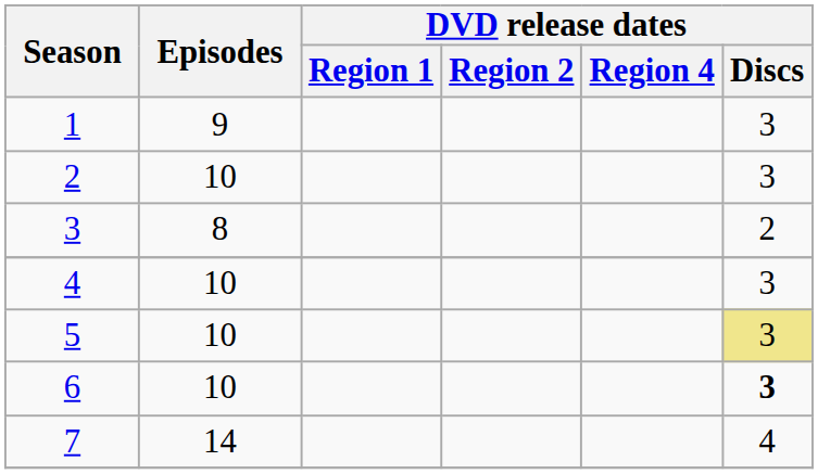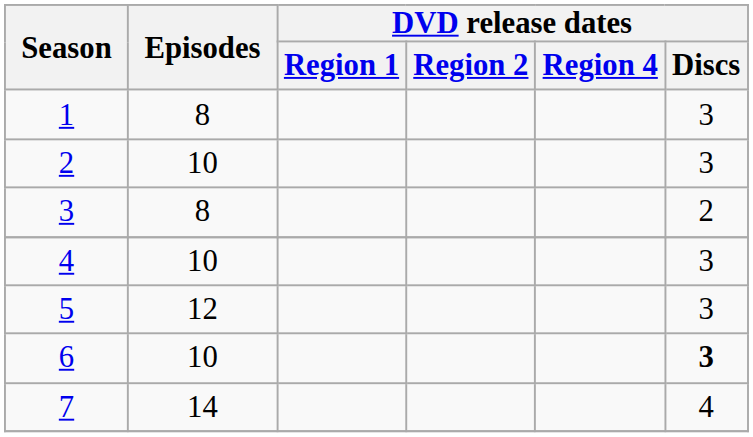1 | Episodes: 9 -> 8
5 | Episodes: 10 -> 12
5 | DVD release dates / Discs: khaki background -> no background
